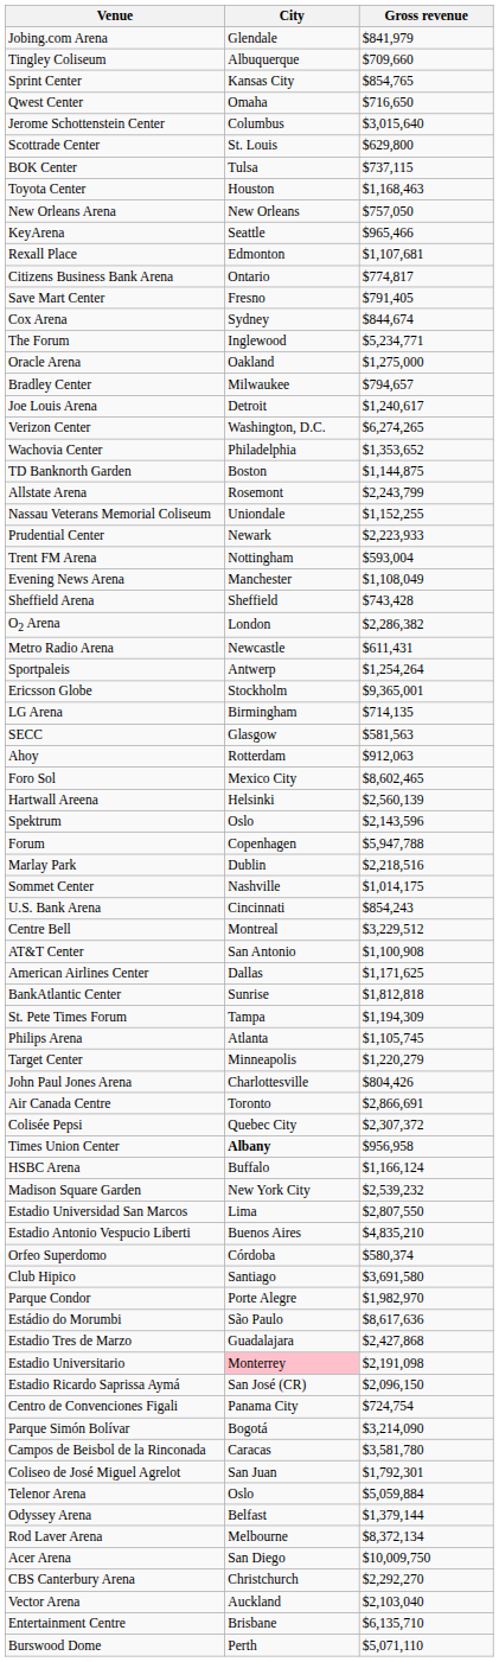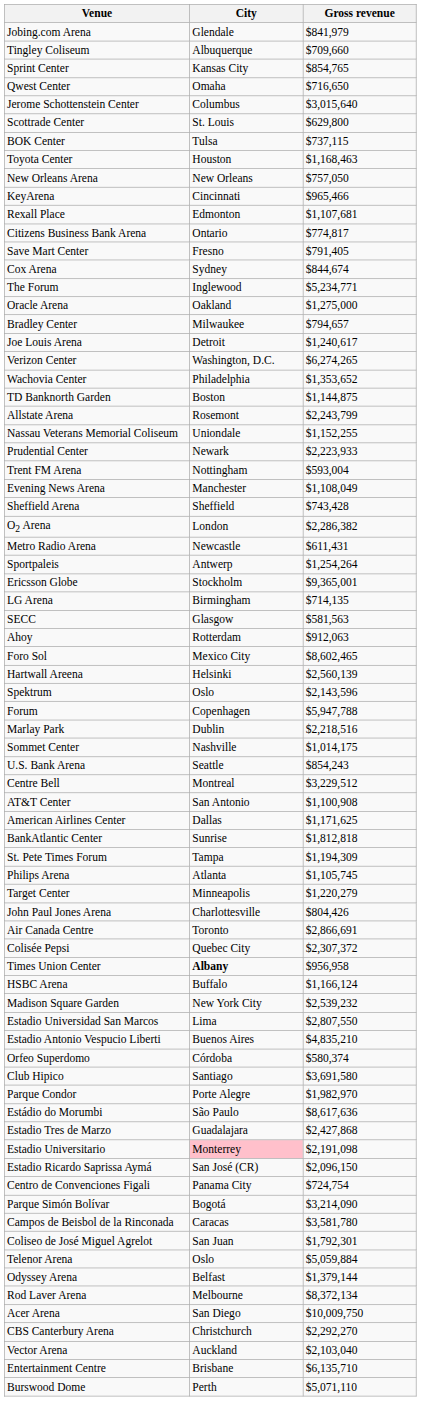KeyArena | City: Seattle -> Cincinnati
U.S. Bank Arena | City: Cincinnati -> Seattle
